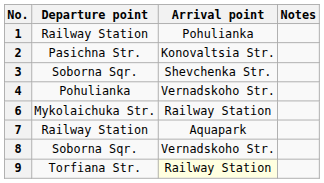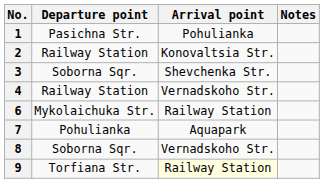1 | Departure point: Railway Station -> Pasichna Str.
2 | Departure point: Pasichna Str. -> Railway Station
4 | Departure point: Pohulianka -> Railway Station
7 | Departure point: Railway Station -> Pohulianka
